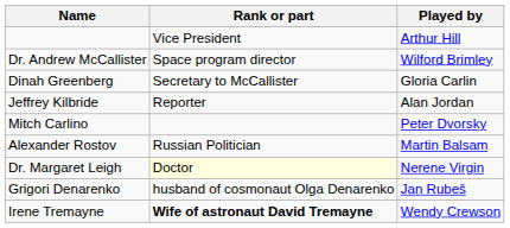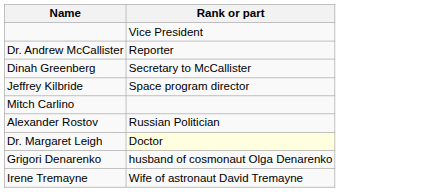- column: Played by | Arthur Hill | Wilford Brimley | Gloria Carlin | Alan Jordan | Peter Dvorsky | Martin Balsam | Nerene Virgin | Jan Rubeš | Wendy Crewson
Dr. Andrew McCallister | Rank or part: Space program director -> Reporter
Jeffrey Kilbride | Rank or part: Reporter -> Space program director
Irene Tremayne | Rank or part: bold -> normal
